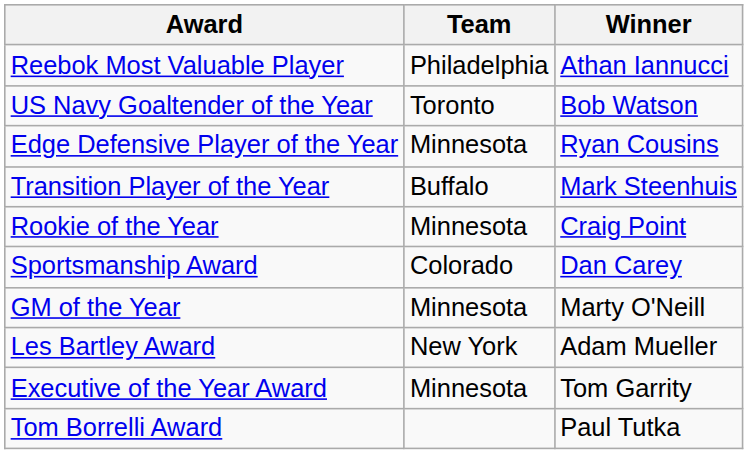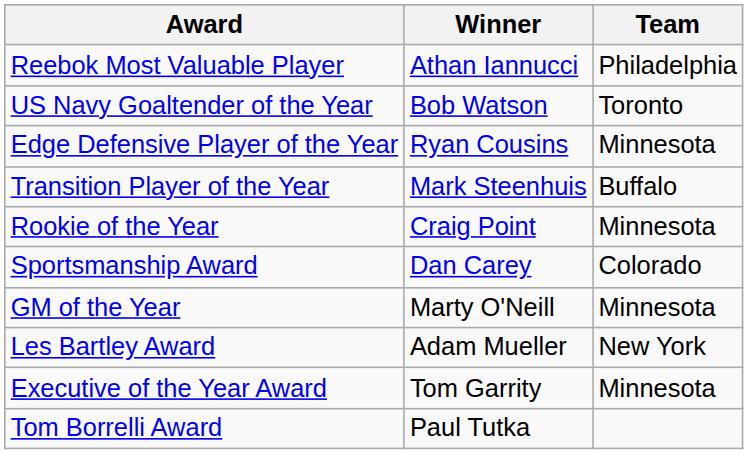columns swapped: Winner <-> Team
